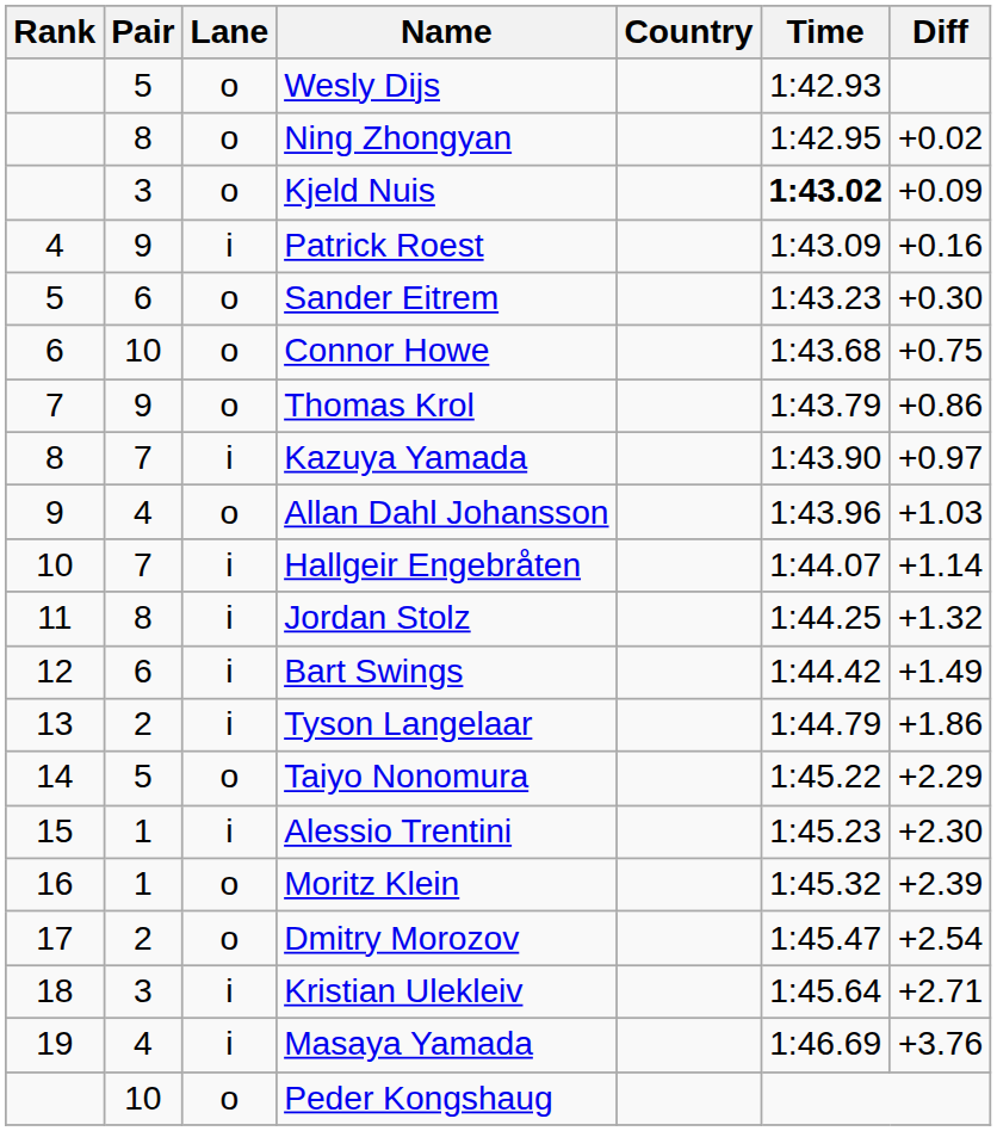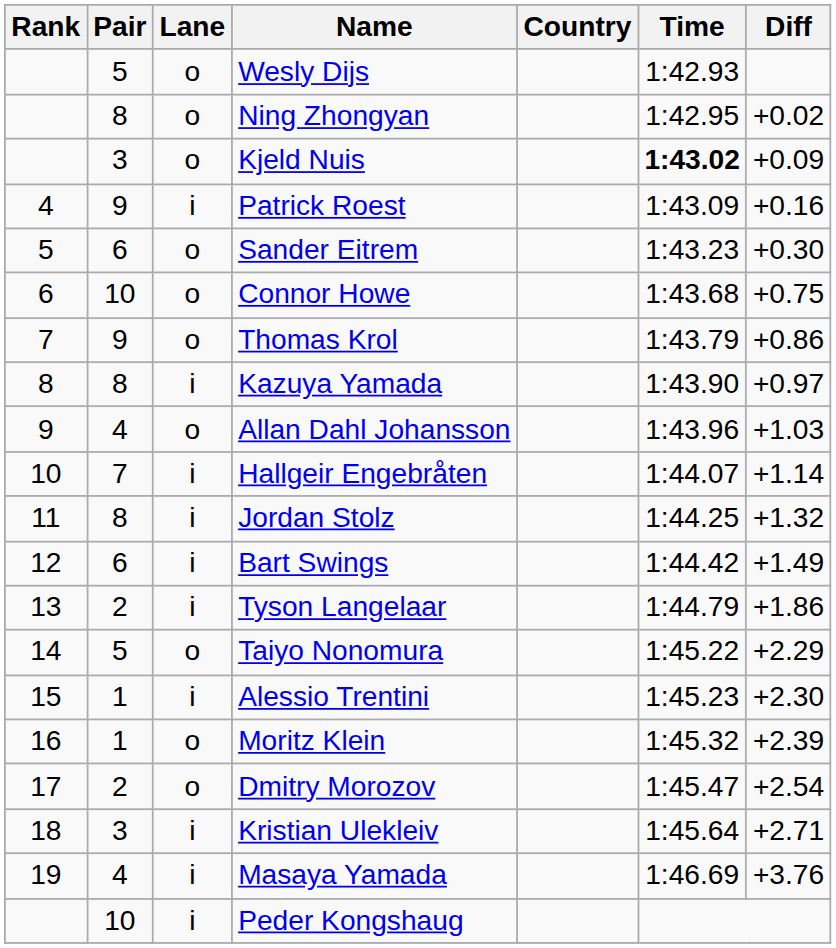Kazuya Yamada | Pair: 7 -> 8
Peder Kongshaug | Lane: o -> i
